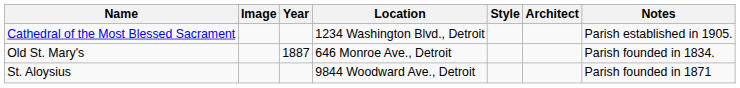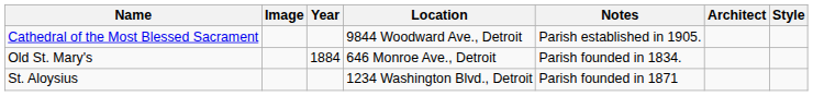columns swapped: Style <-> Notes
Cathedral of the Most Blessed Sacrament | Location: 1234 Washington Blvd., Detroit -> 9844 Woodward Ave., Detroit
Old St. Mary's | Year: 1887 -> 1884
St. Aloysius | Location: 9844 Woodward Ave., Detroit -> 1234 Washington Blvd., Detroit
